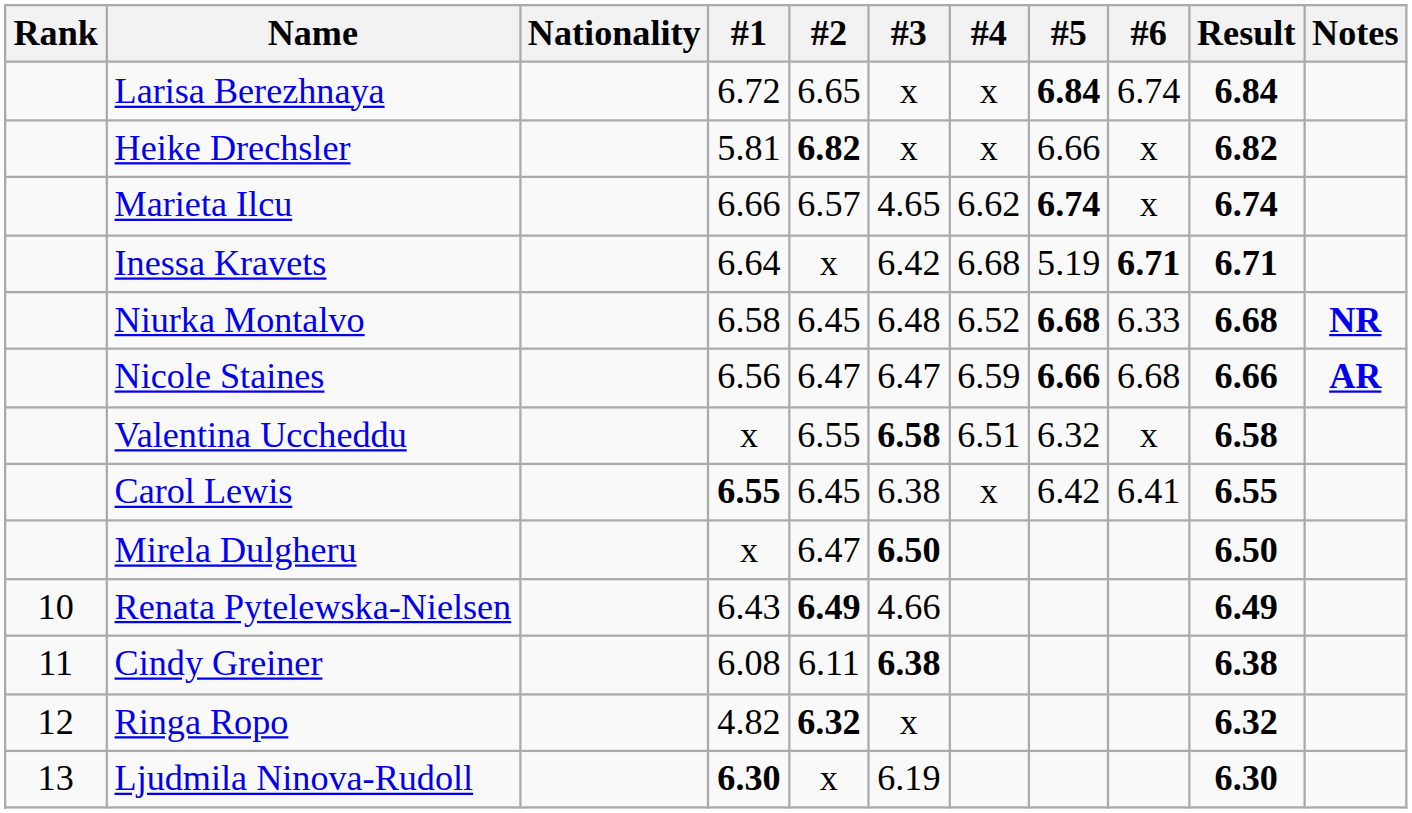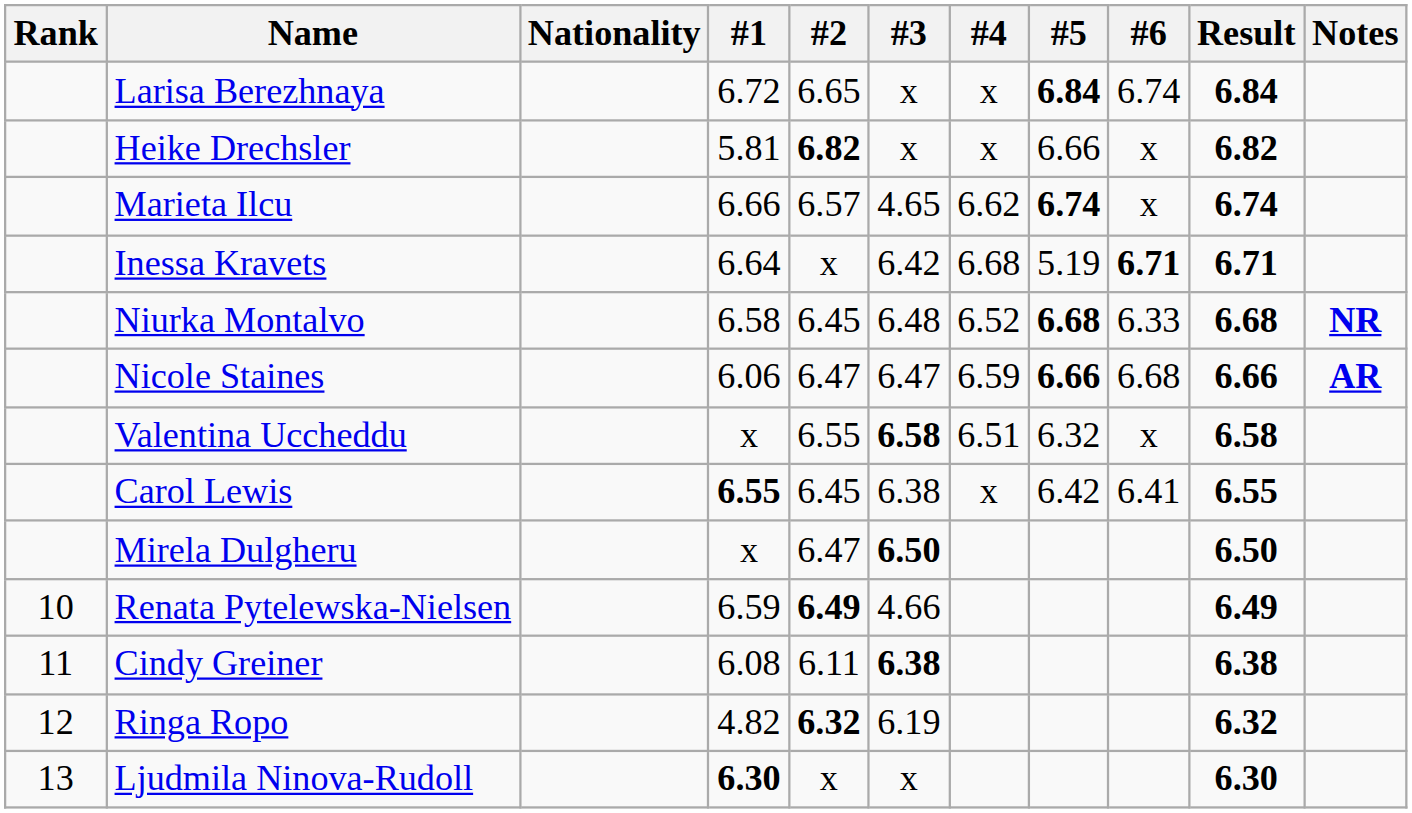Nicole Staines | #1: 6.56 -> 6.06
Renata Pytelewska-Nielsen | #1: 6.43 -> 6.59
Ringa Ropo | #3: x -> 6.19
Ljudmila Ninova-Rudoll | #3: 6.19 -> x
